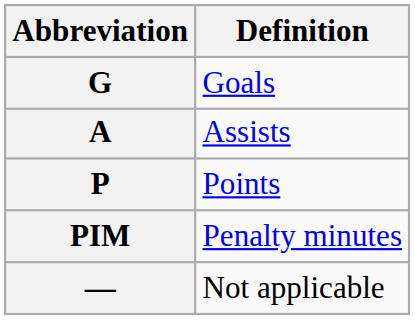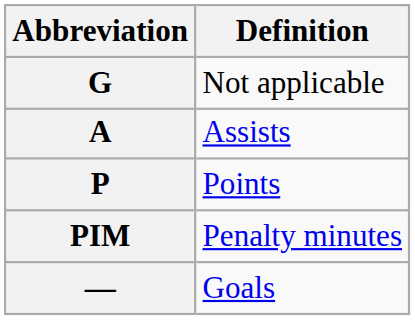G | Definition: Goals -> Not applicable
— | Definition: Not applicable -> Goals
